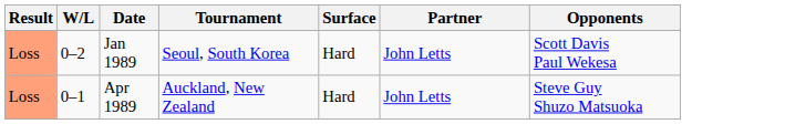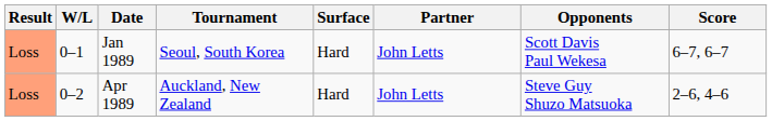+ column: Score | 6–7, 6–7 | 2–6, 4–6
Jan 1989 | W/L: 0–2 -> 0–1
Apr 1989 | W/L: 0–1 -> 0–2
